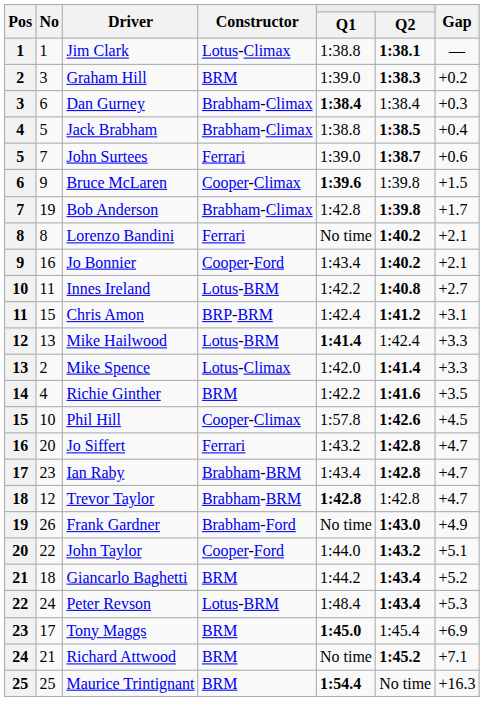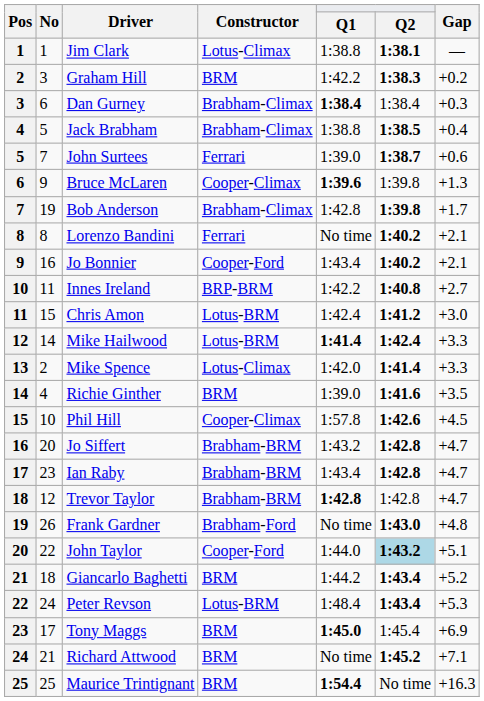Graham Hill | Q1: 1:39.0 -> 1:42.2
Bruce McLaren | Gap: +1.5 -> +1.3
Innes Ireland | Constructor: Lotus-BRM -> BRP-BRM
Chris Amon | Constructor: BRP-BRM -> Lotus-BRM
Chris Amon | Gap: +3.1 -> +3.0
Mike Hailwood | No: 13 -> 14
Mike Hailwood | Q2: normal -> bold
Richie Ginther | Q1: 1:42.2 -> 1:39.0
Jo Siffert | Constructor: Ferrari -> Brabham-BRM
Frank Gardner | Gap: +4.9 -> +4.8
John Taylor | Q2: no background -> lightblue background
